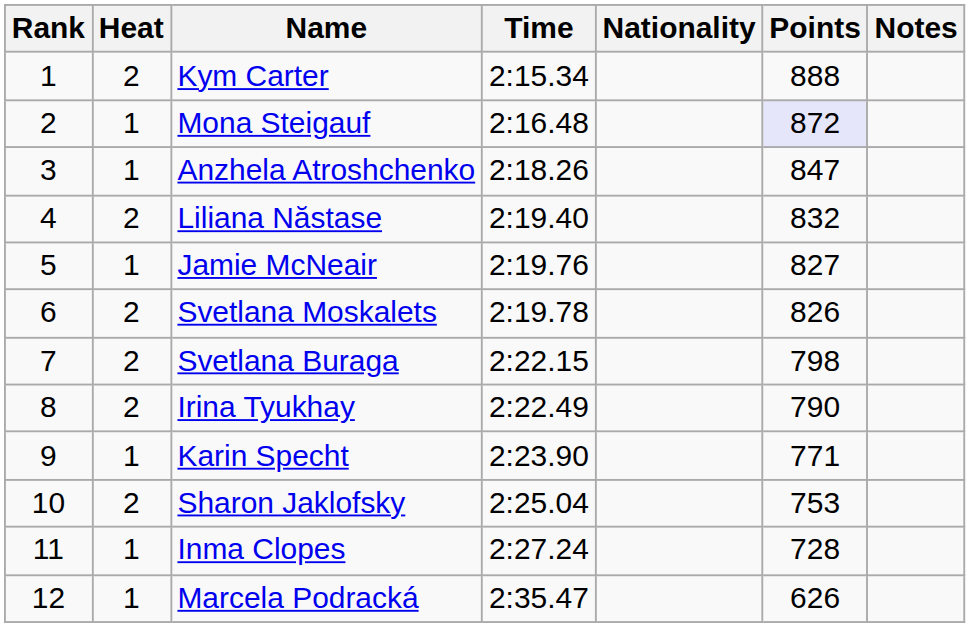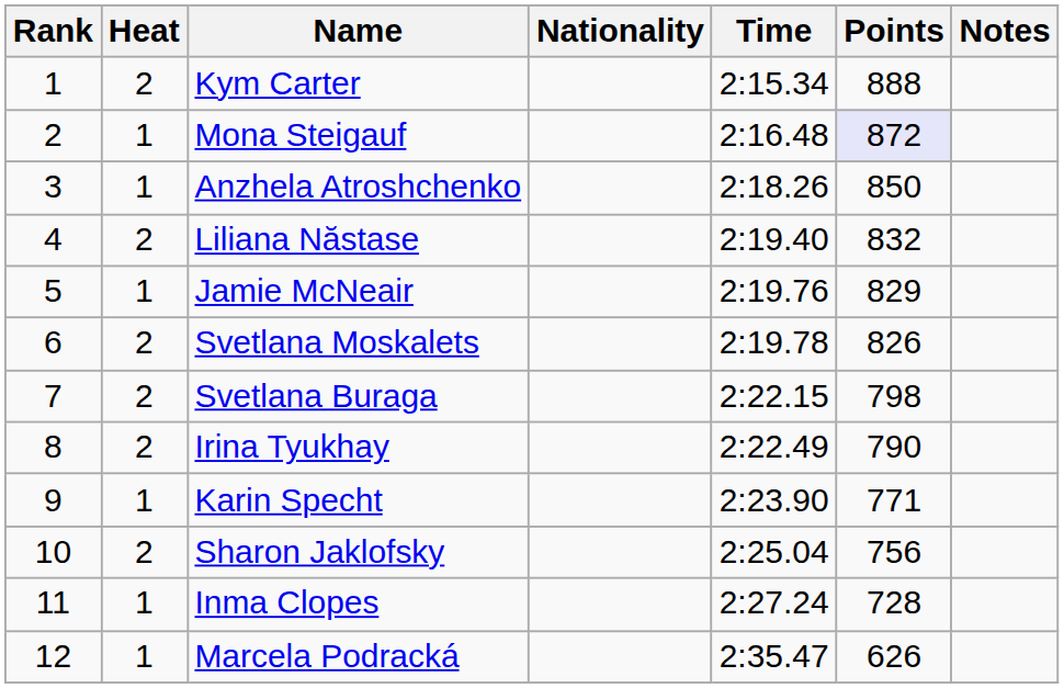columns swapped: Nationality <-> Time
Anzhela Atroshchenko | Points: 847 -> 850
Jamie McNeair | Points: 827 -> 829
Sharon Jaklofsky | Points: 753 -> 756
